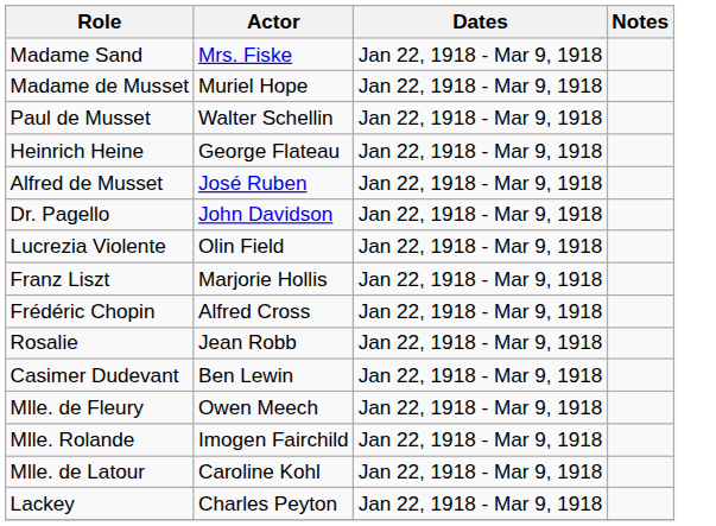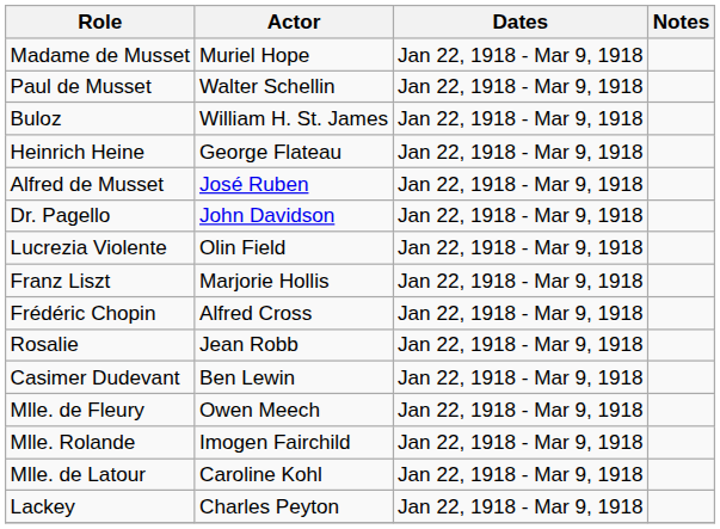- row: Madame Sand | Mrs. Fiske | Jan 22, 1918 - Mar 9, 1918
+ row: Buloz | William H. St. James | Jan 22, 1918 - Mar 9, 1918
